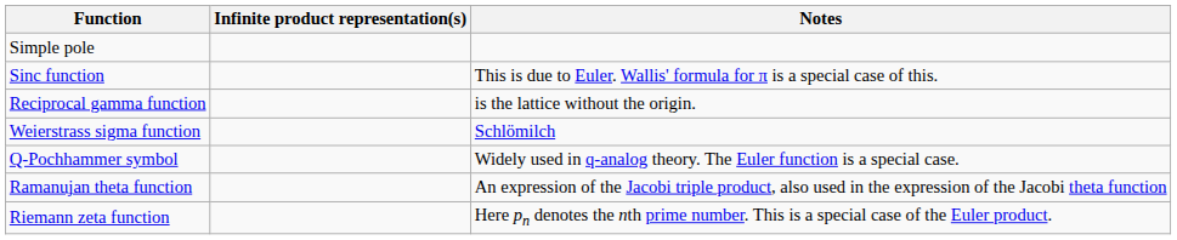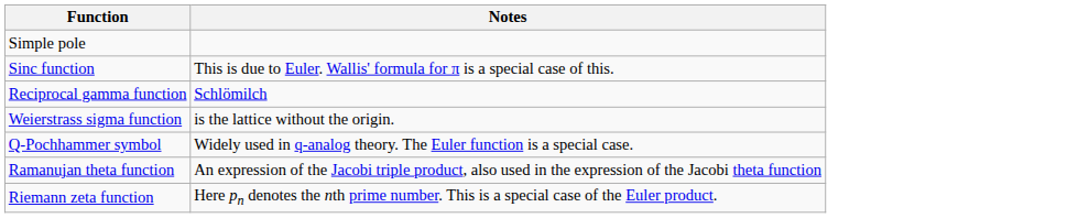- column: Infinite product representation(s)
Reciprocal gamma function | Notes: is the lattice without the origin. -> Schlömilch
Weierstrass sigma function | Notes: Schlömilch -> is the lattice without the origin.
